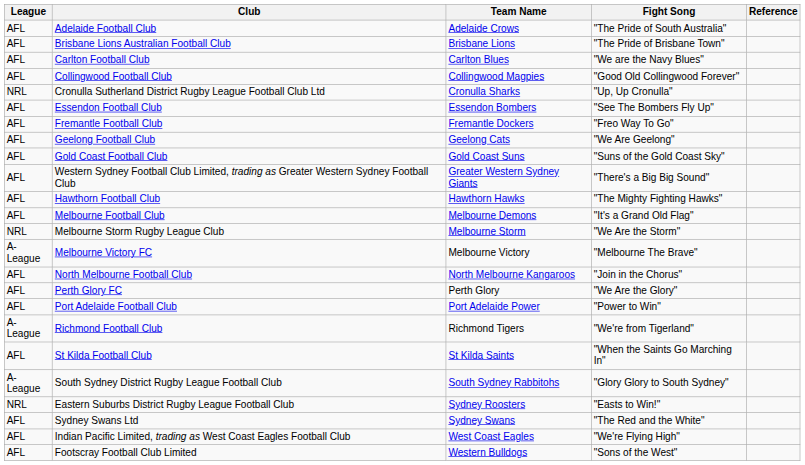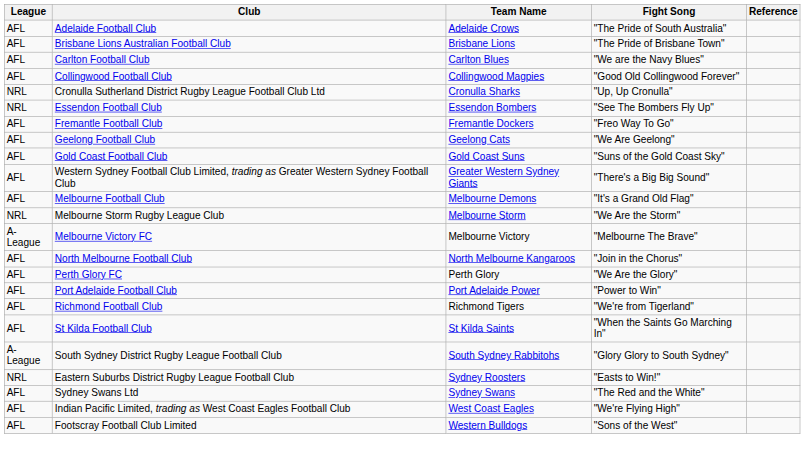Essendon Football Club | League: AFL -> NRL
- row: AFL | Hawthorn Football Club | Hawthorn Hawks | "The Mighty Fighting Hawks"
Richmond Football Club | League: A-League -> AFL
